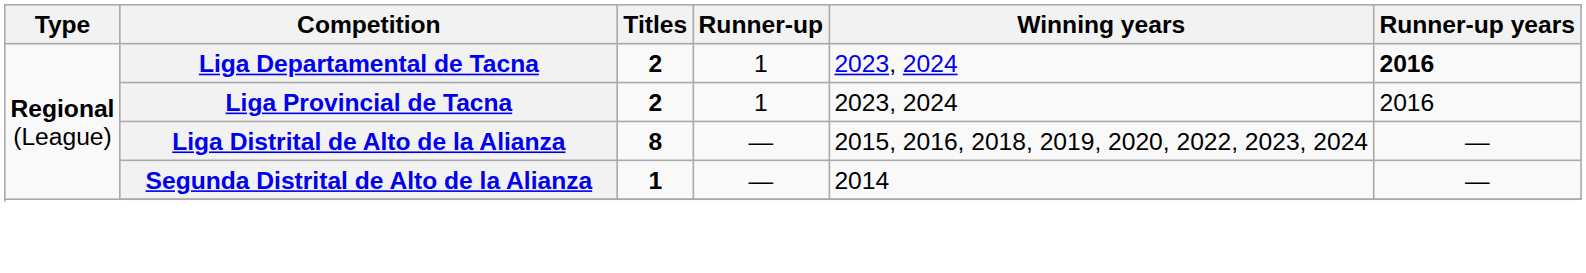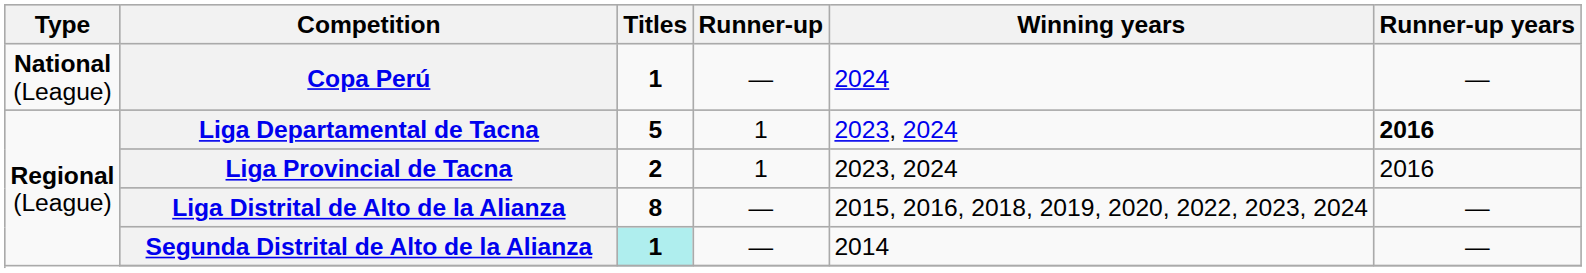+ row: National (League) | Copa Perú | 1 | — | 2024 | —
Liga Departamental de Tacna | Titles: 2 -> 5
Segunda Distrital de Alto de la Alianza | Titles: no background -> paleturquoise background
